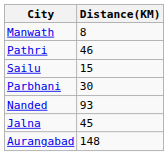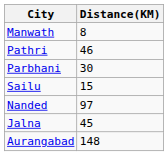rows swapped: Parbhani <-> Sailu
Nanded | Distance(KM): 93 -> 97
